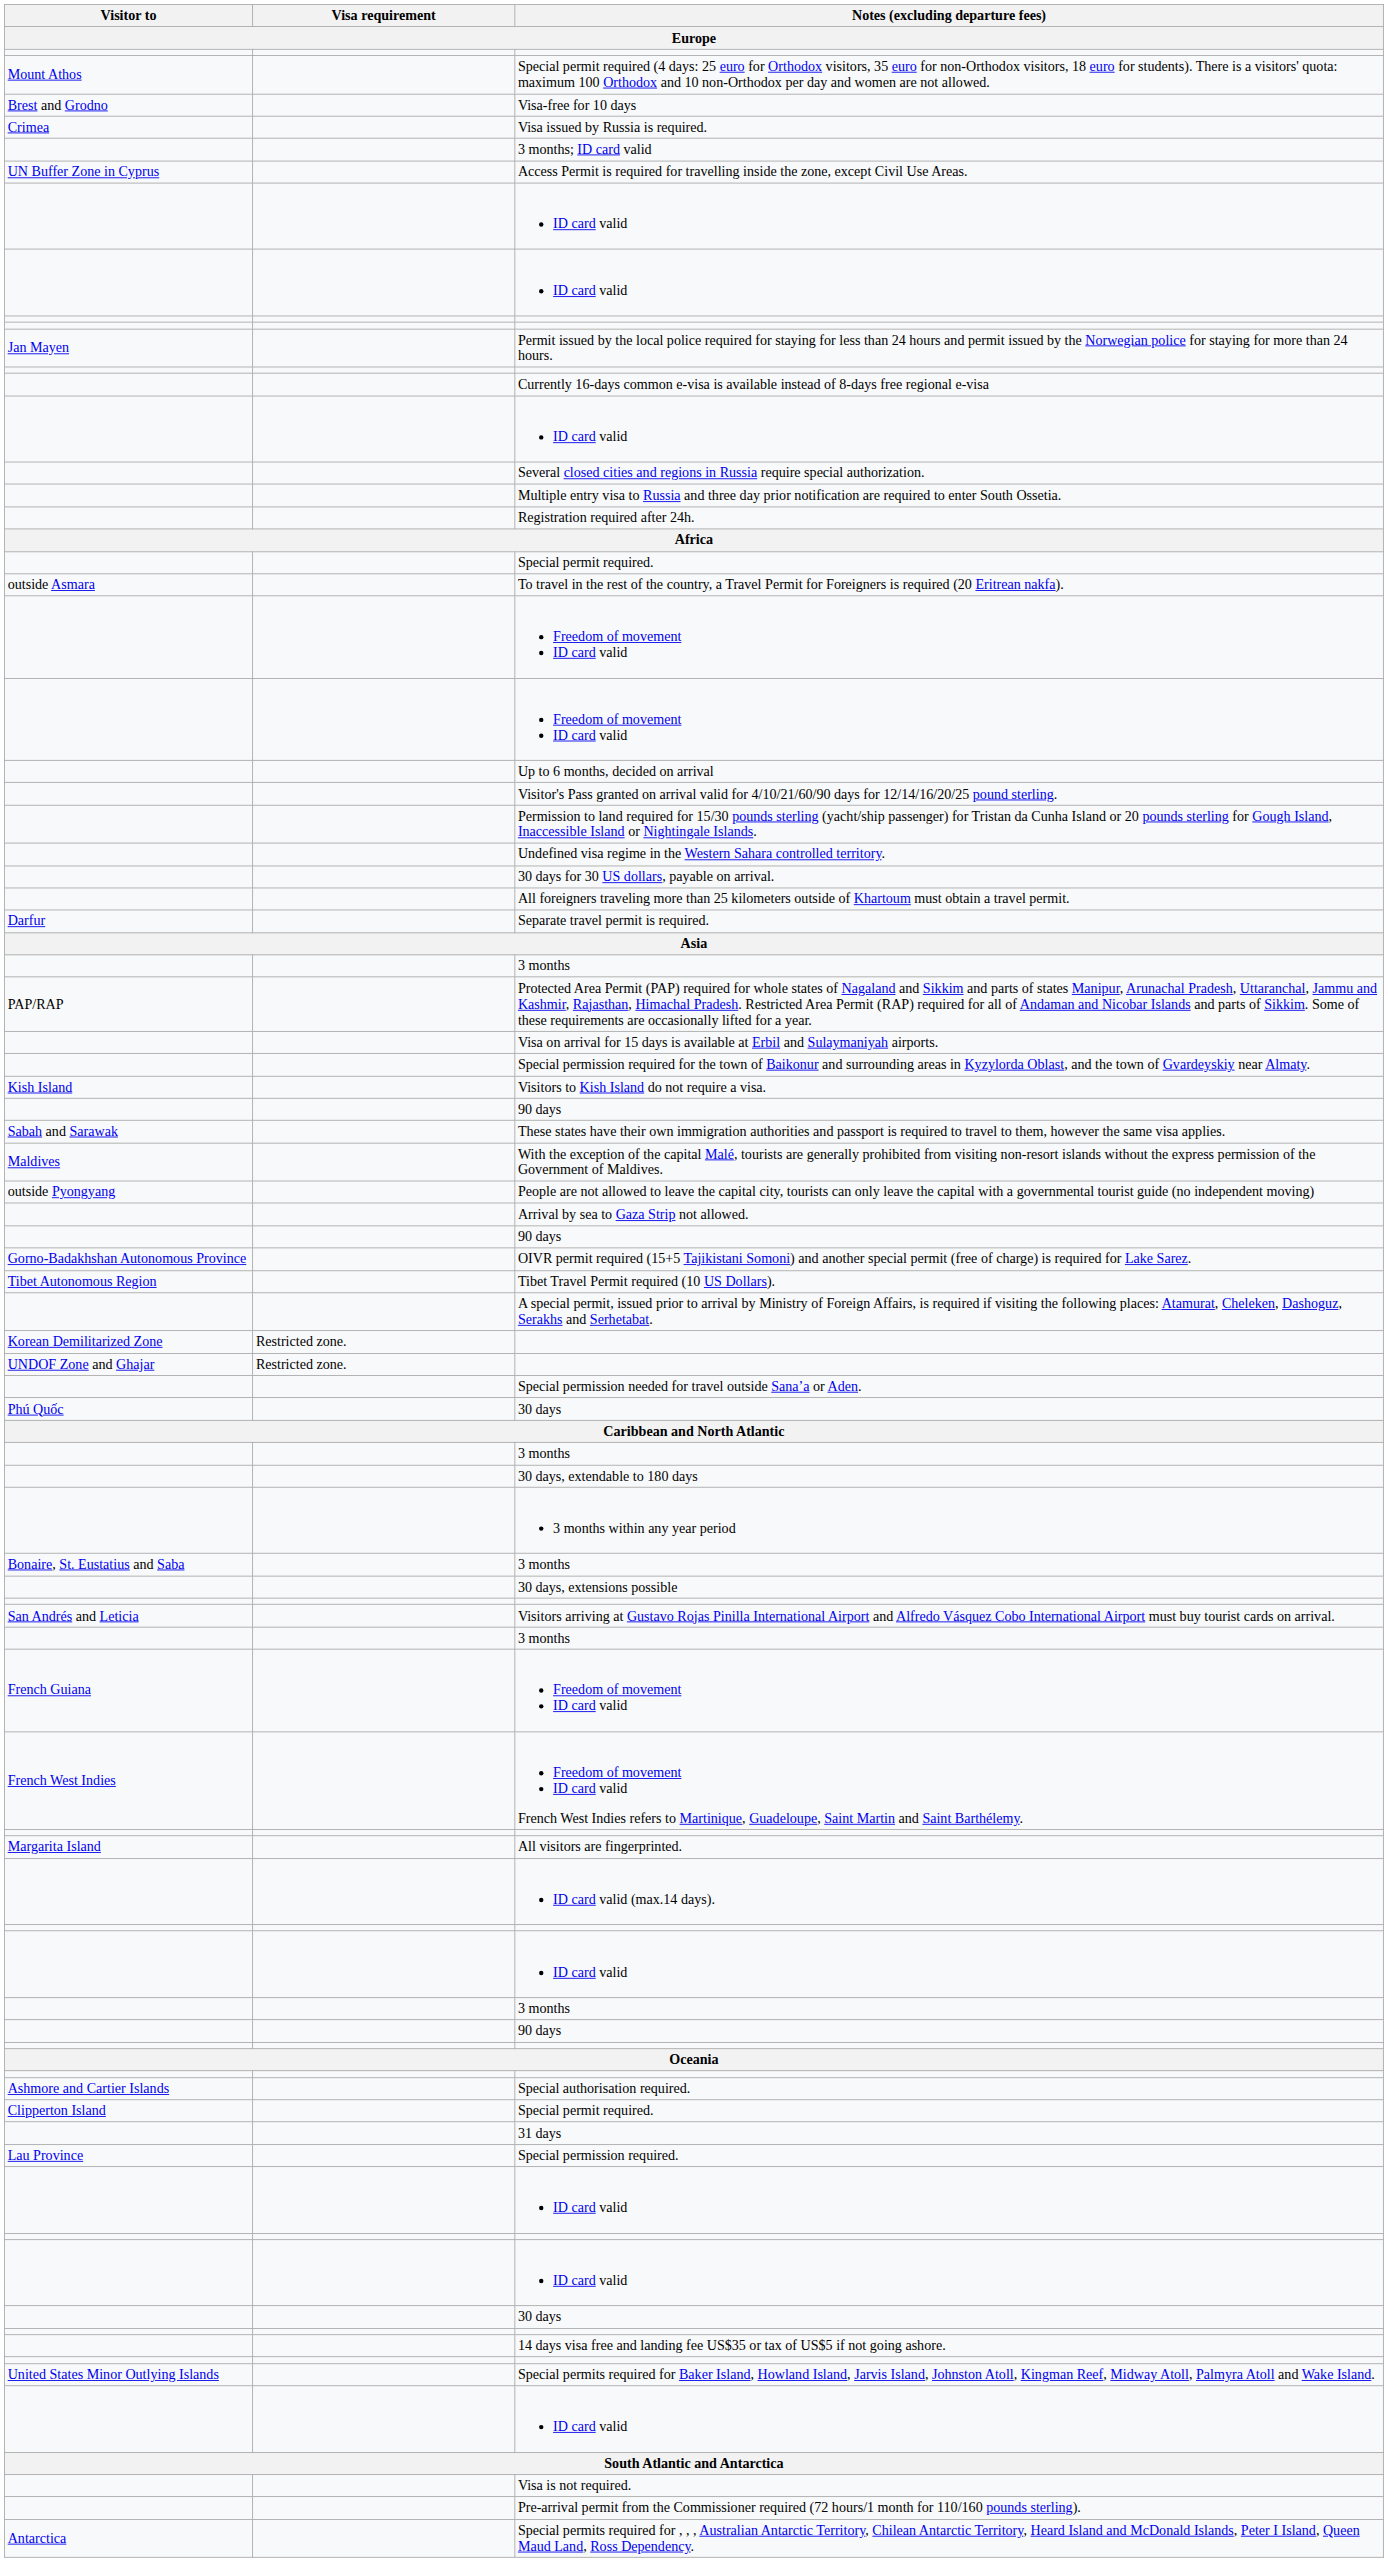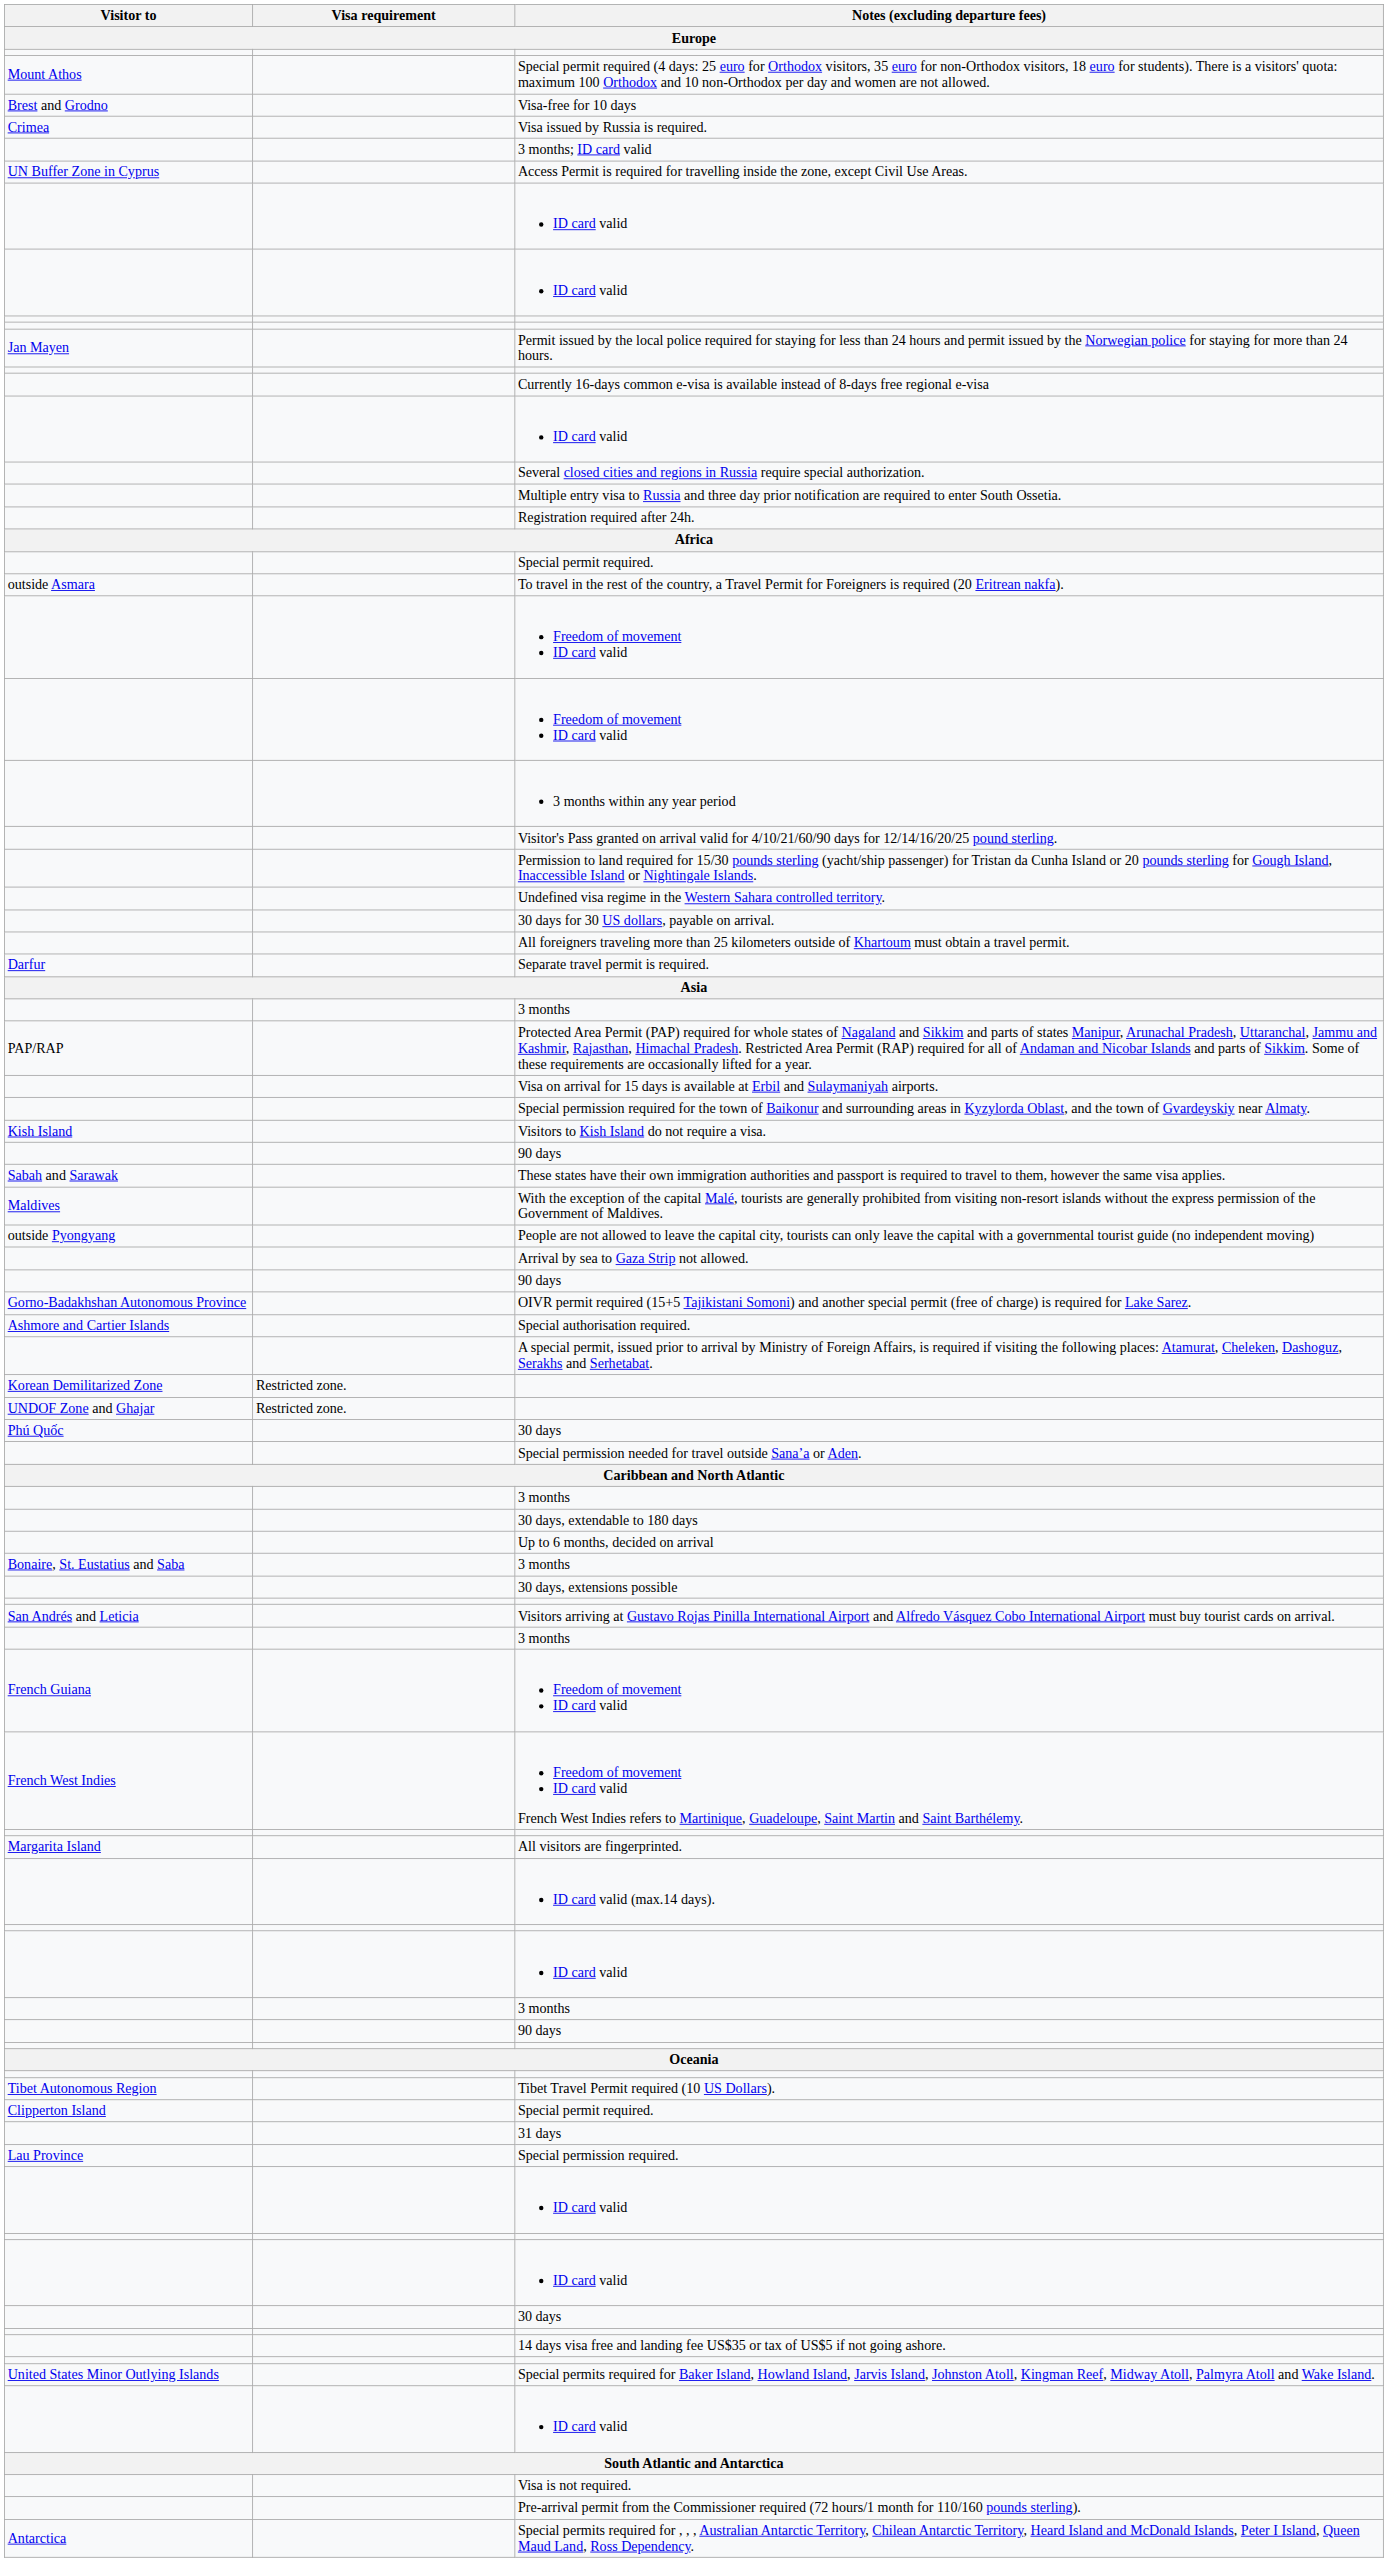rows swapped: 3 months within any year period <-> Up to 6 months, decided on arrival
rows swapped: Tibet Travel Permit required (10 US Dollars). <-> Special authorisation required.
rows swapped: Phú Quốc / 30 days <-> Special permission needed for travel outside Sana’a or Aden.
